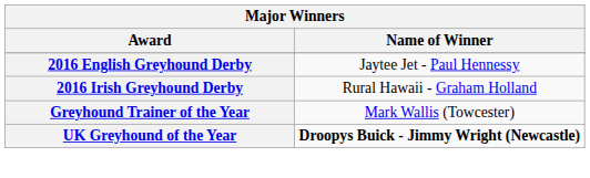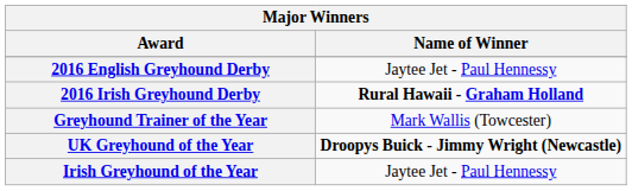2016 Irish Greyhound Derby | Name of Winner: normal -> bold
+ row: Irish Greyhound of the Year | Jaytee Jet - Paul Hennessy
